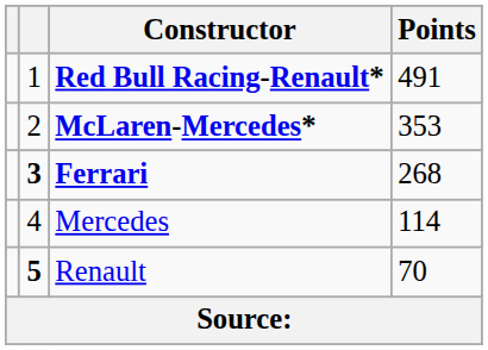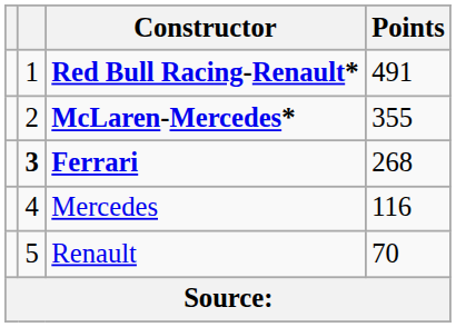McLaren-Mercedes* | Points: 353 -> 355
Mercedes | Points: 114 -> 116
Renault | column 2: bold -> normal
